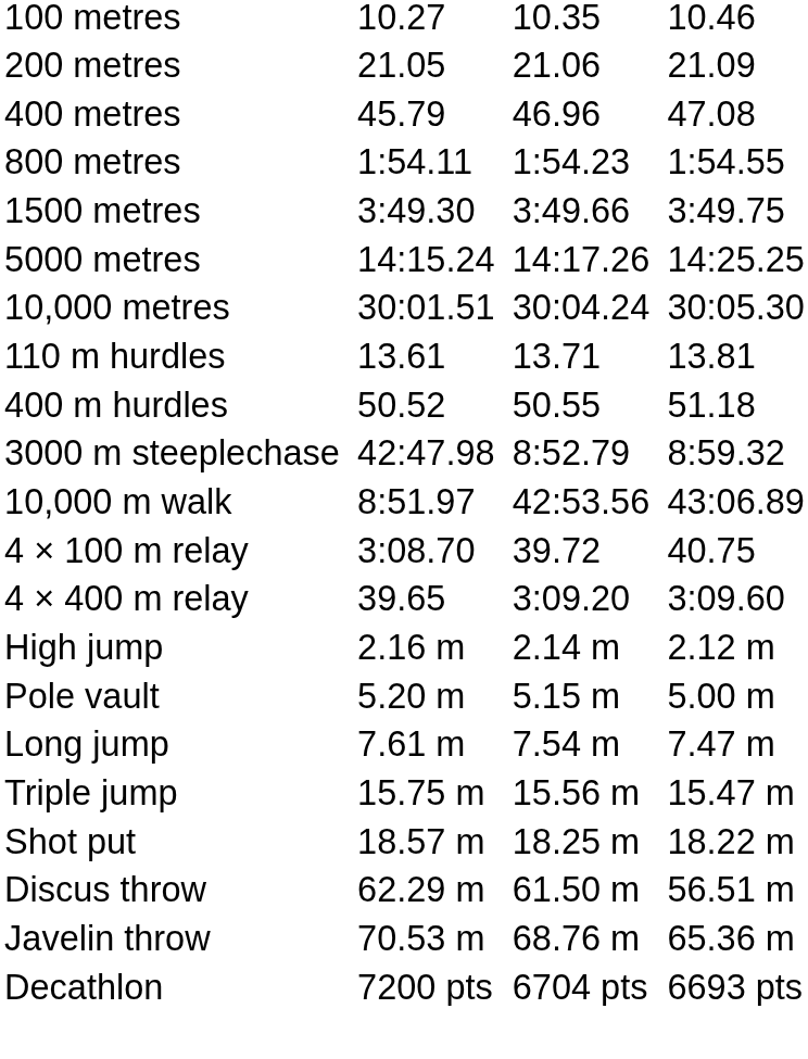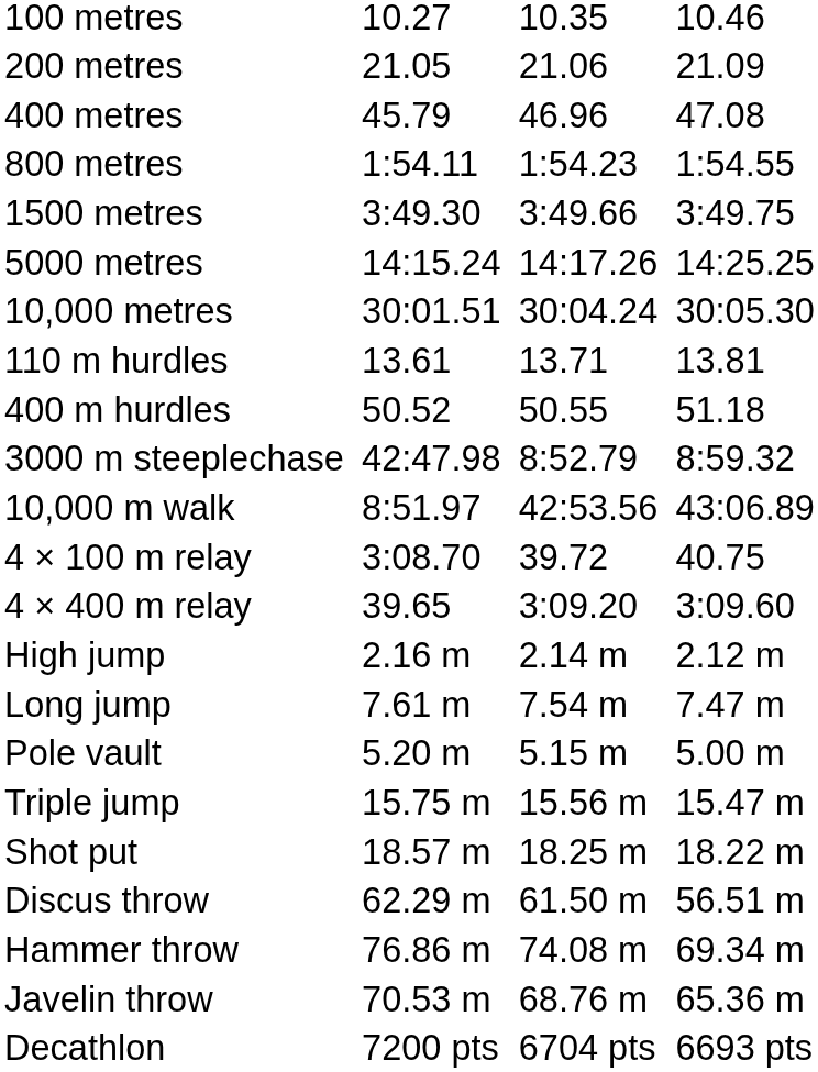rows swapped: Pole vault <-> Long jump
+ row: Hammer throw | 76.86 m | 74.08 m | 69.34 m
